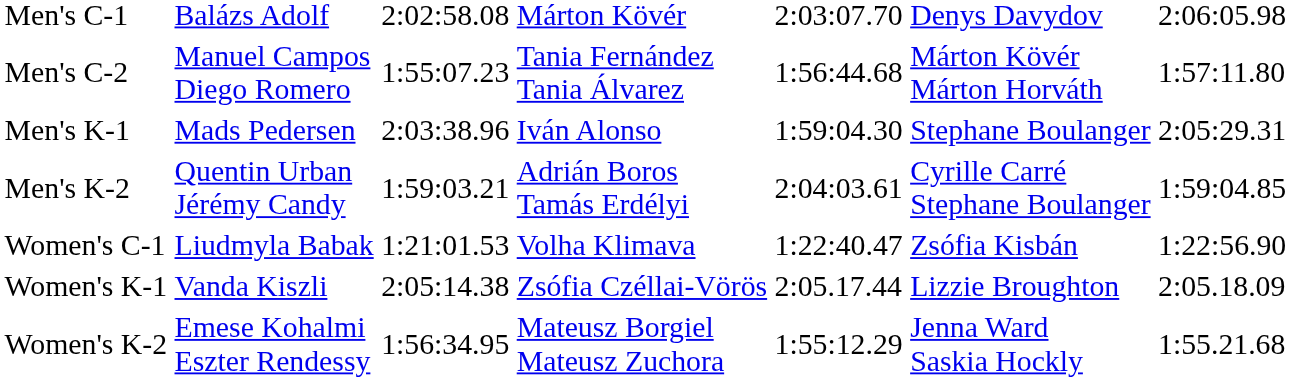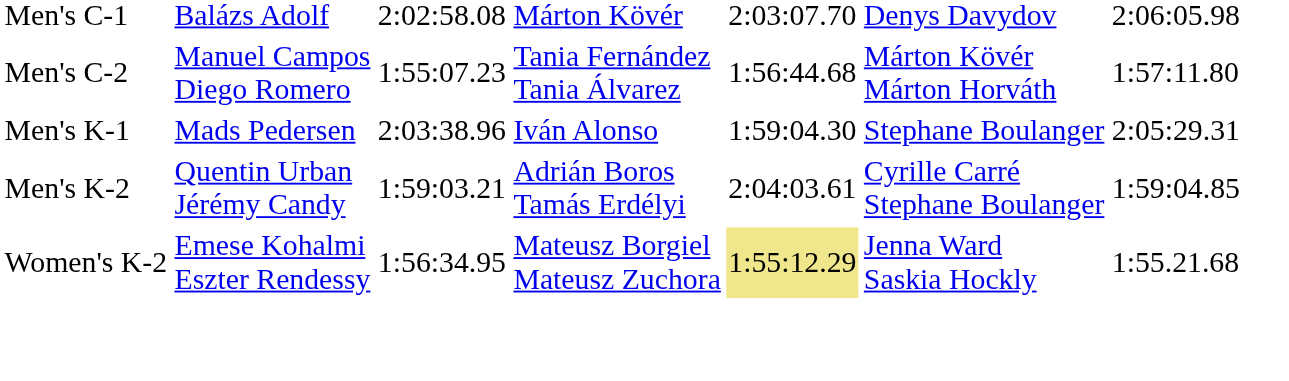- row: Women's C-1 | Liudmyla Babak | 1:21:01.53 | Volha Klimava | 1:22:40.47 | Zsófia Kisbán | 1:22:56.90
- row: Women's K-1 | Vanda Kiszli | 2:05:14.38 | Zsófia Czéllai-Vörös | 2:05.17.44 | Lizzie Broughton | 2:05.18.09
Women's K-2 | column 5: no background -> khaki background
